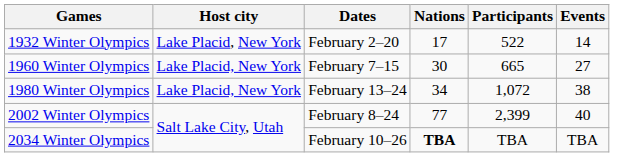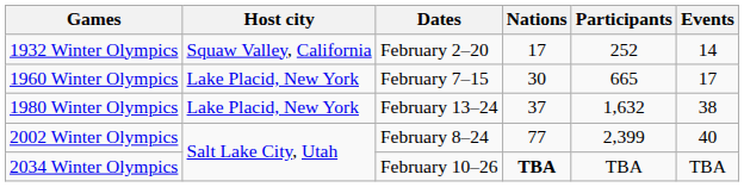1932 Winter Olympics | Host city: Lake Placid, New York -> Squaw Valley, California
1932 Winter Olympics | Participants: 522 -> 252
1960 Winter Olympics | Events: 27 -> 17
1980 Winter Olympics | Nations: 34 -> 37
1980 Winter Olympics | Participants: 1,072 -> 1,632
